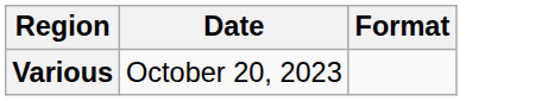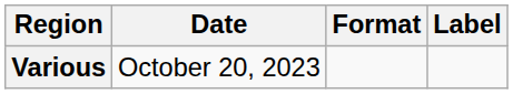+ column: Label
